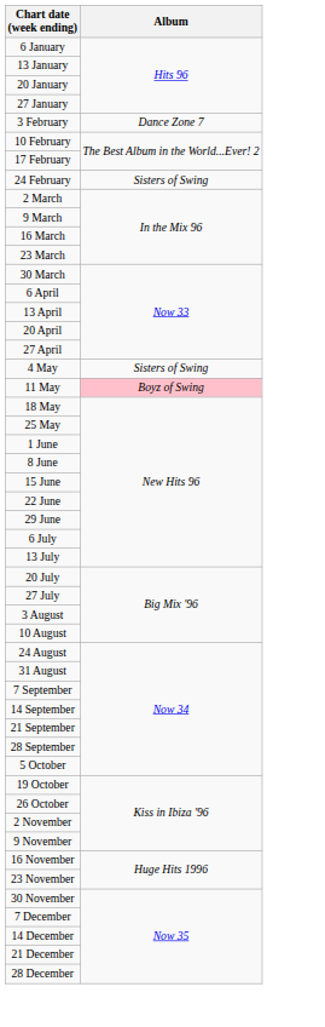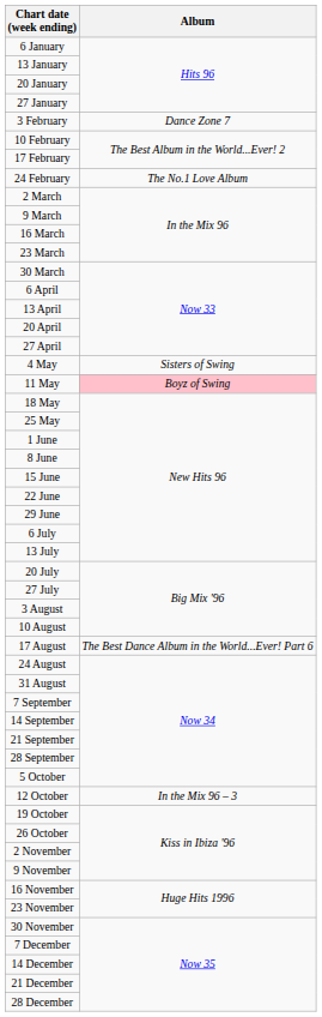24 February | Album: Sisters of Swing -> The No.1 Love Album
+ row: 17 August | The Best Dance Album in the World...Ever! Part 6
+ row: 12 October | In the Mix 96 – 3
